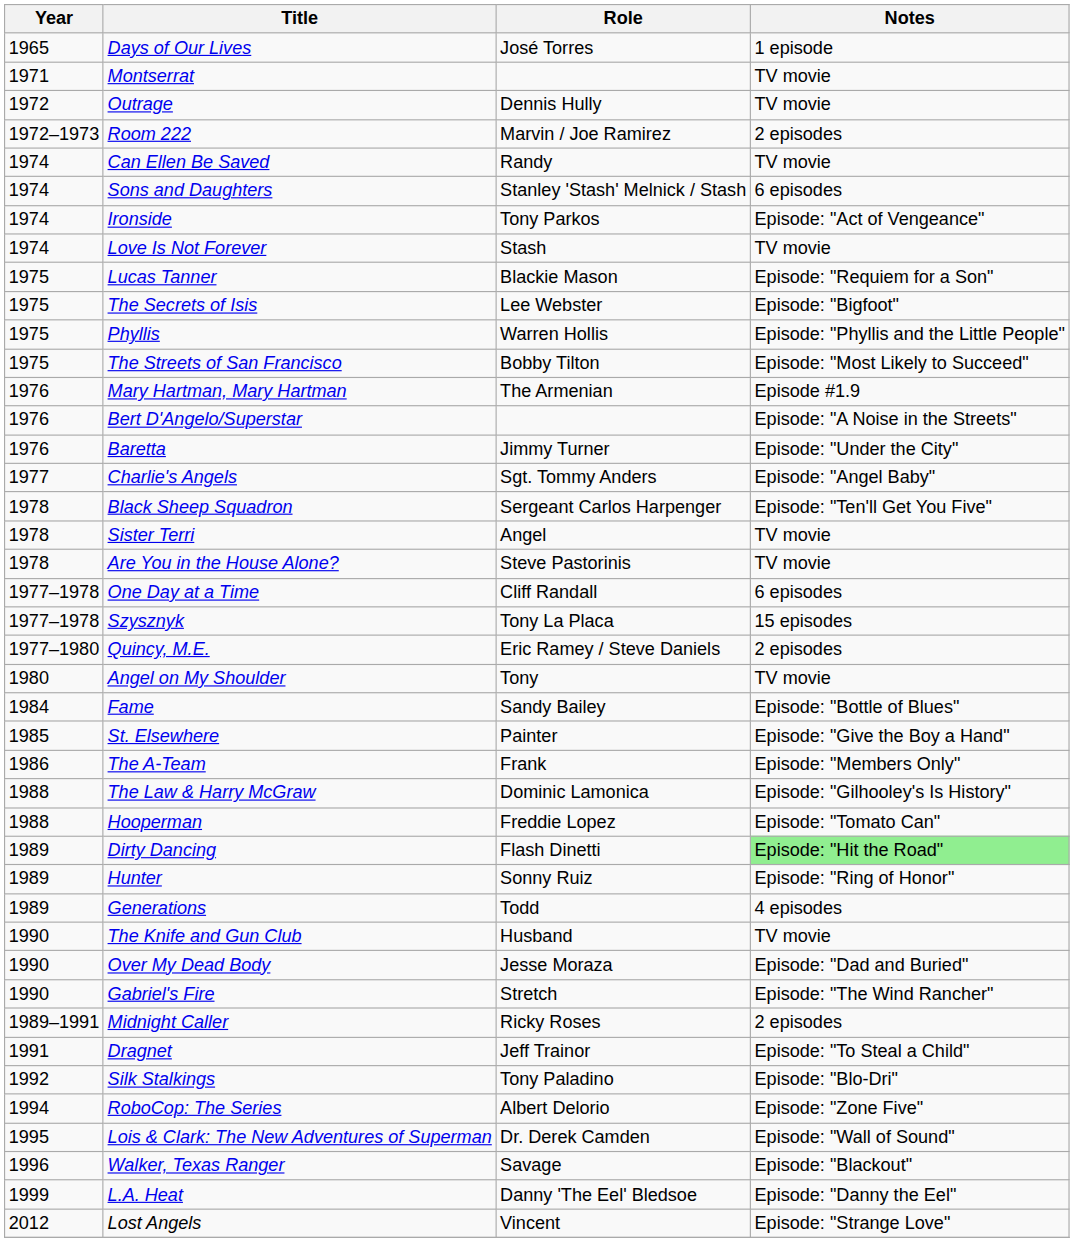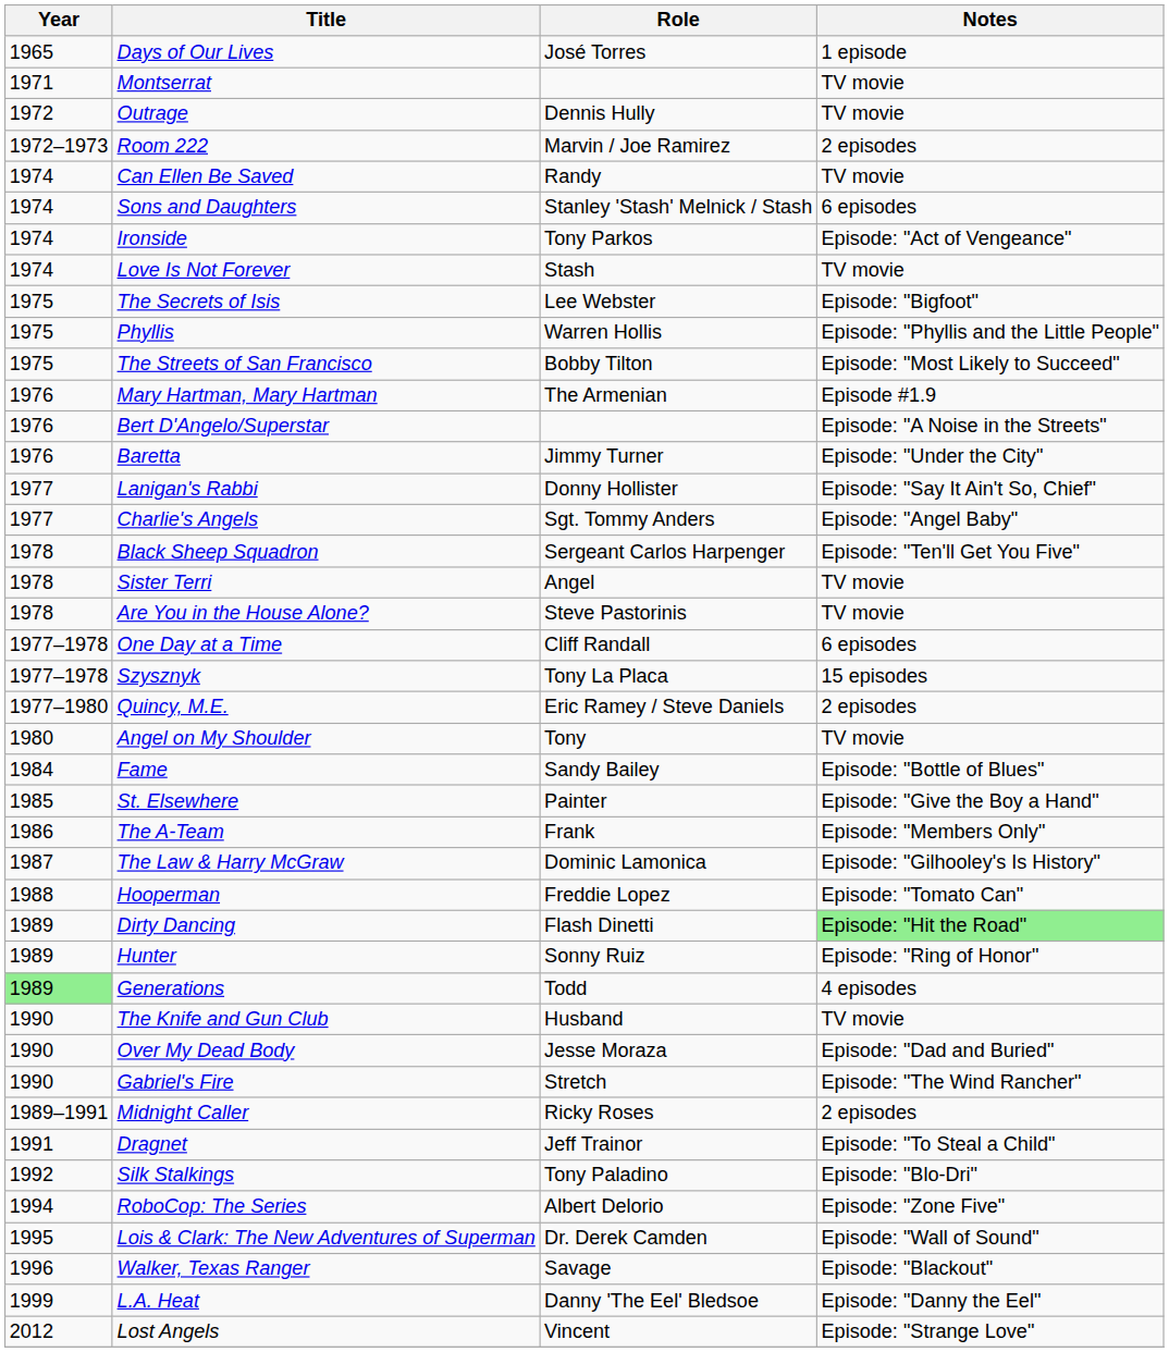- row: 1975 | Lucas Tanner | Blackie Mason | Episode: "Requiem for a Son"
+ row: 1977 | Lanigan's Rabbi | Donny Hollister | Episode: "Say It Ain't So, Chief"
The Law & Harry McGraw | Year: 1988 -> 1987
Generations | Year: no background -> lightgreen background
